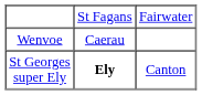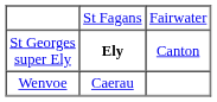rows swapped: St Georges super Ely <-> Wenvoe
